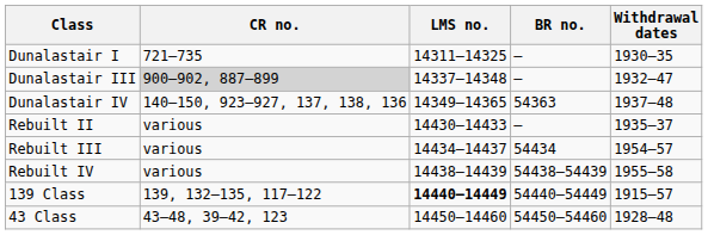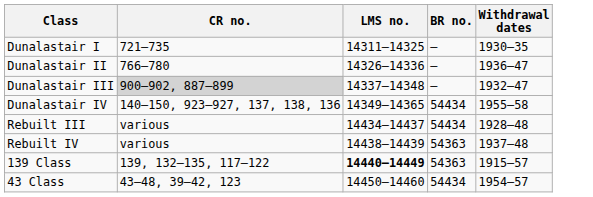+ row: Dunalastair II | 766–780 | 14326–14336 | – | 1936–47
Dunalastair IV | BR no.: 54363 -> 54434
Dunalastair IV | Withdrawal dates: 1937–48 -> 1955–58
- row: Rebuilt II | various | 14430–14433 | – | 1935–37
Rebuilt III | Withdrawal dates: 1954–57 -> 1928–48
Rebuilt IV | BR no.: 54438–54439 -> 54363
Rebuilt IV | Withdrawal dates: 1955–58 -> 1937–48
139 Class | BR no.: 54440–54449 -> 54363
43 Class | BR no.: 54450–54460 -> 54434
43 Class | Withdrawal dates: 1928–48 -> 1954–57
